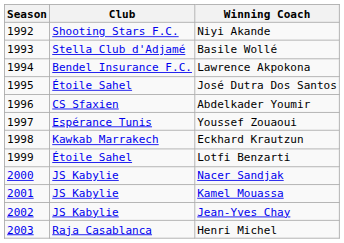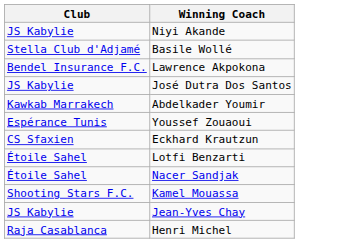- column: Season | 1992 | 1993 | 1994 | 1995 | 1996 | 1997 | 1998 | 1999 | 2000 | 2001 | 2002 | 2003
Niyi Akande | Club: Shooting Stars F.C. -> JS Kabylie
José Dutra Dos Santos | Club: Étoile Sahel -> JS Kabylie
Abdelkader Youmir | Club: CS Sfaxien -> Kawkab Marrakech
Eckhard Krautzun | Club: Kawkab Marrakech -> CS Sfaxien
Nacer Sandjak | Club: JS Kabylie -> Étoile Sahel
Kamel Mouassa | Club: JS Kabylie -> Shooting Stars F.C.
